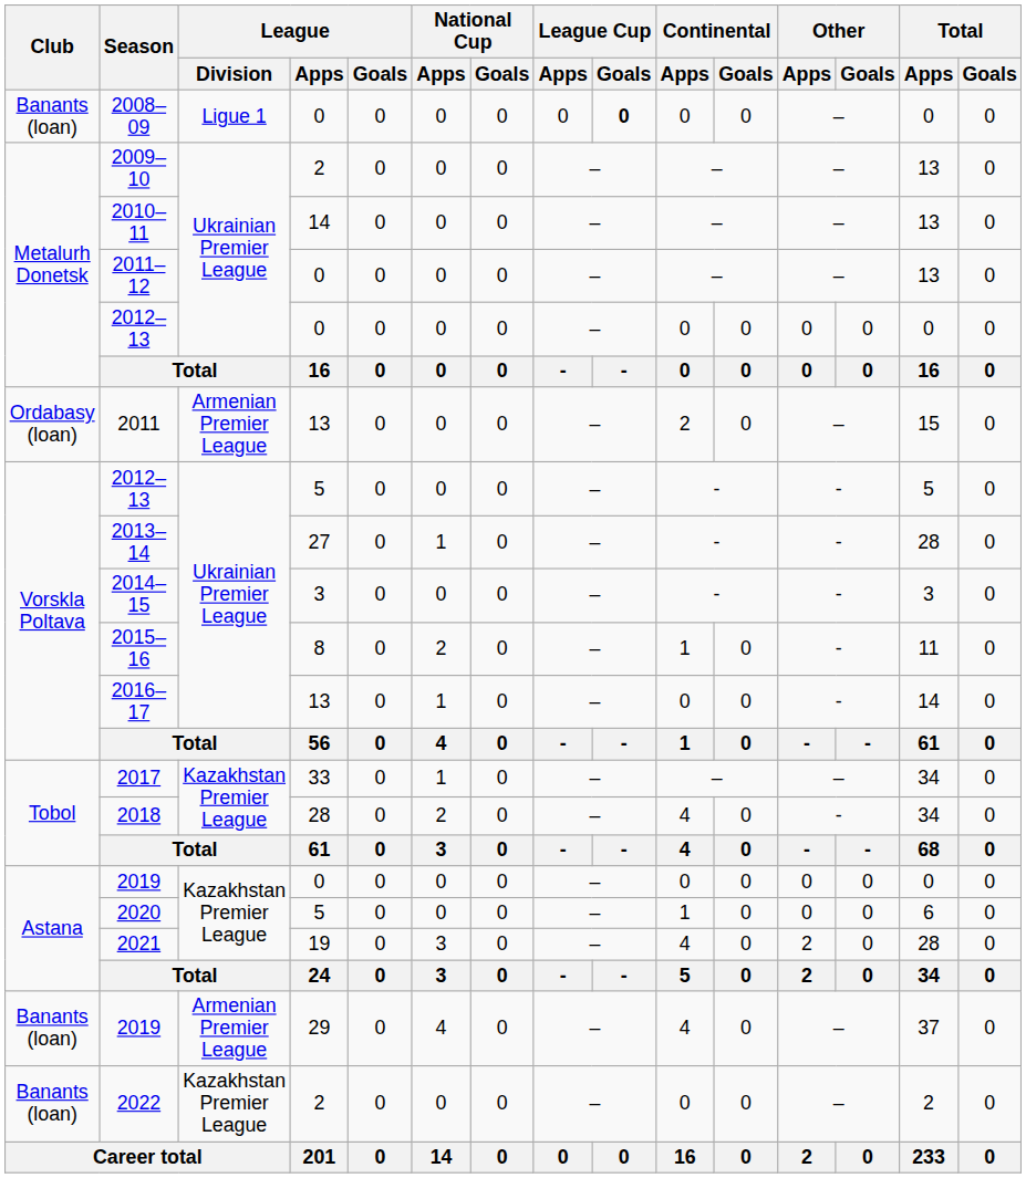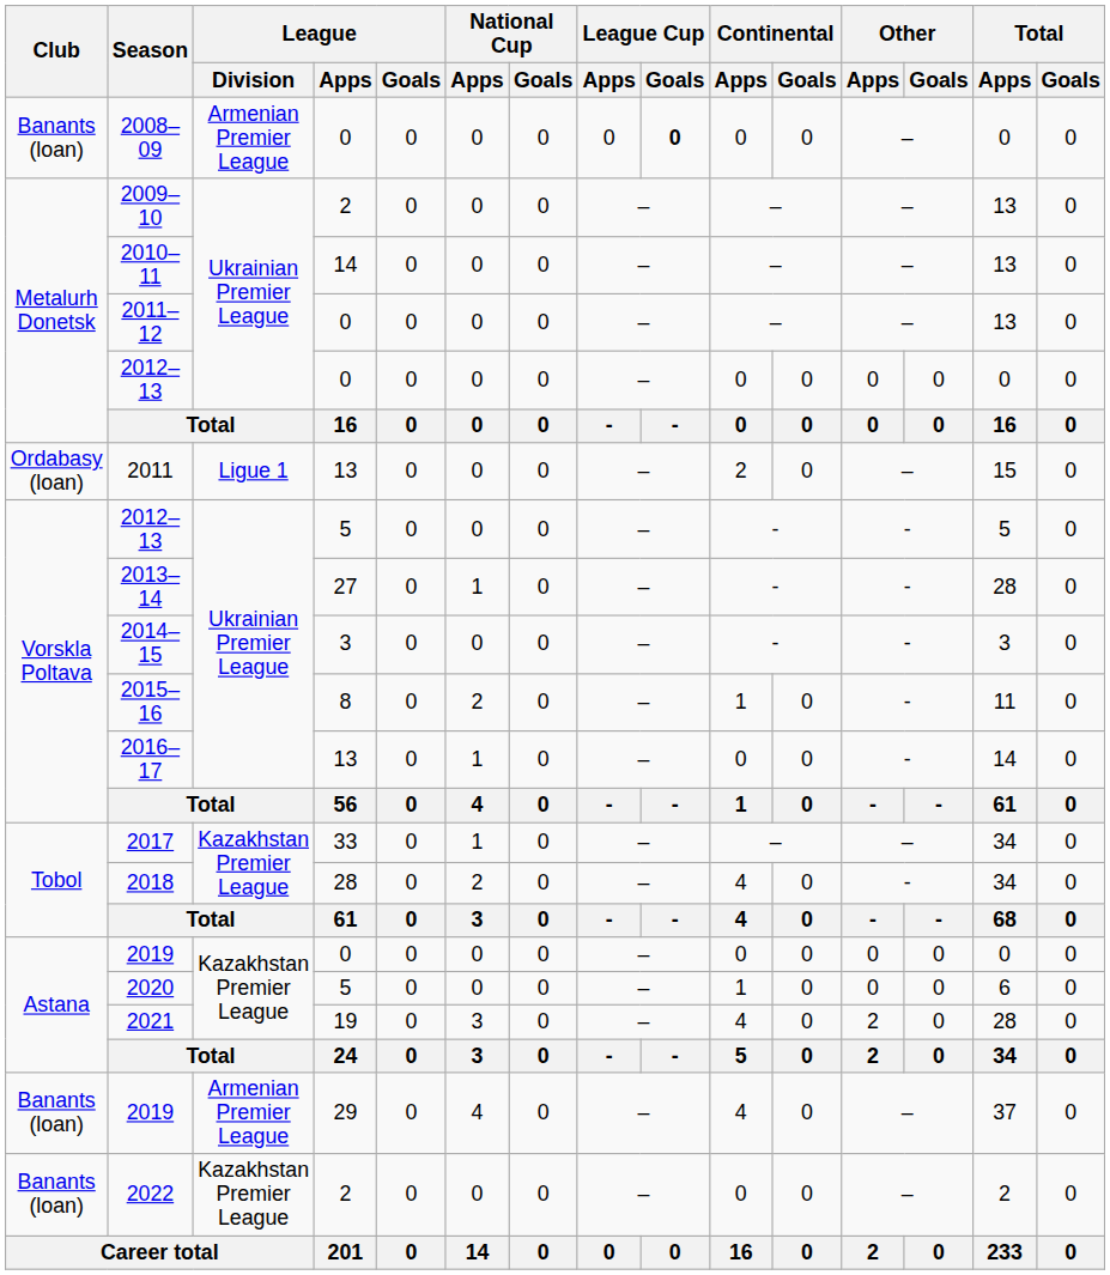2008–09 | League / Division: Ligue 1 -> Armenian Premier League
2011 | League / Division: Armenian Premier League -> Ligue 1
